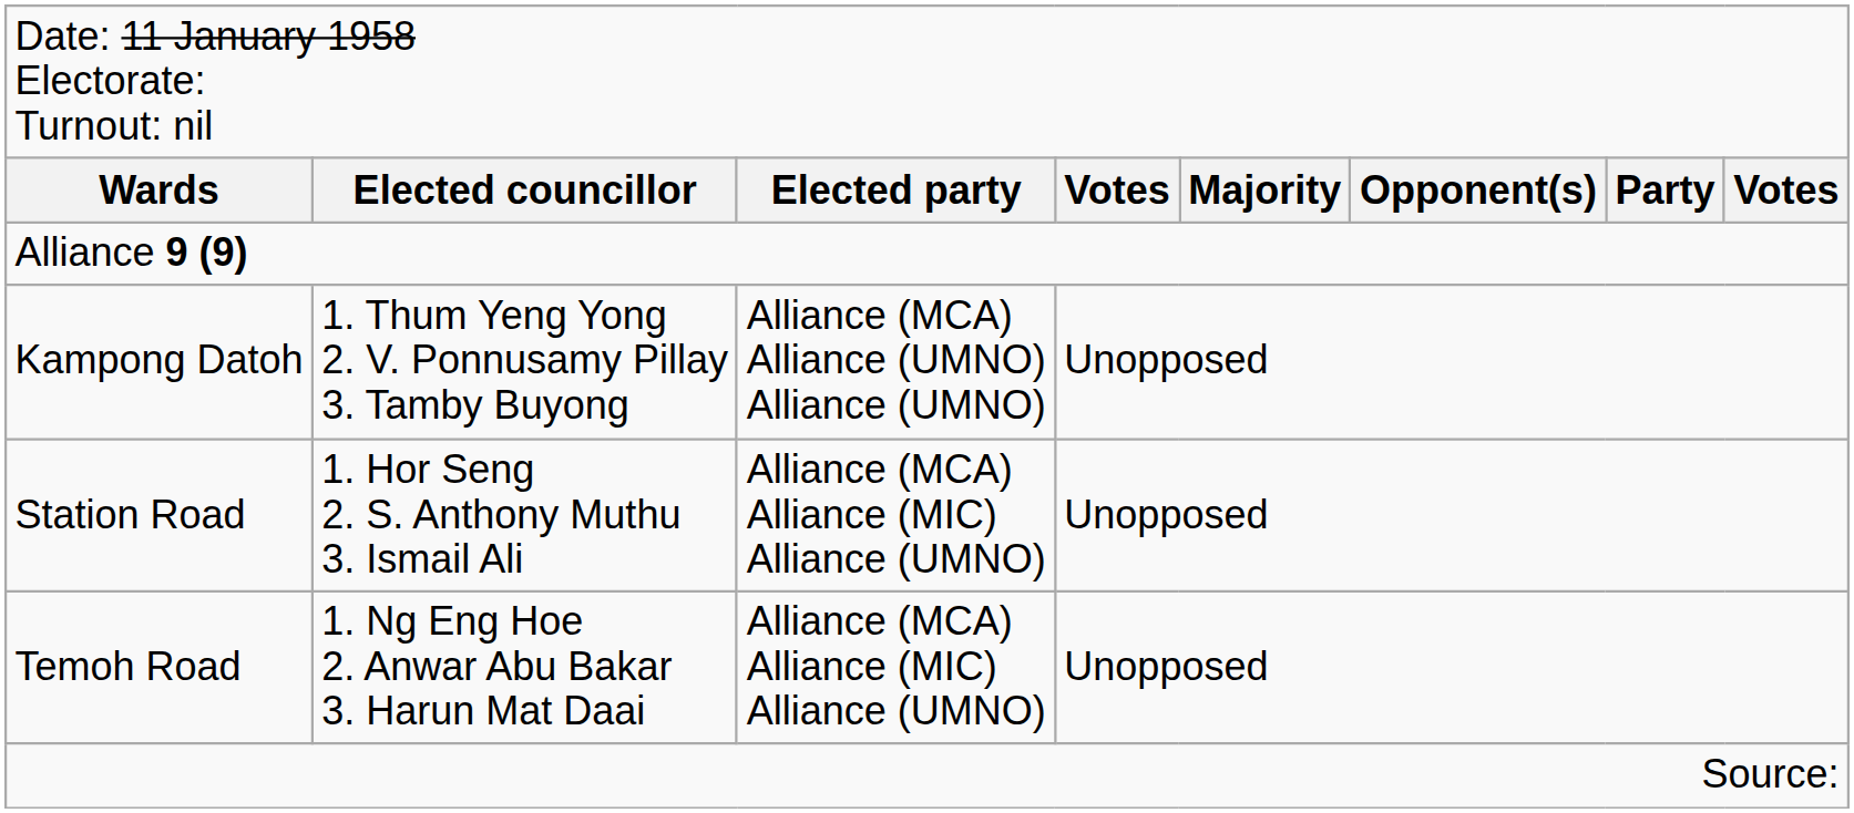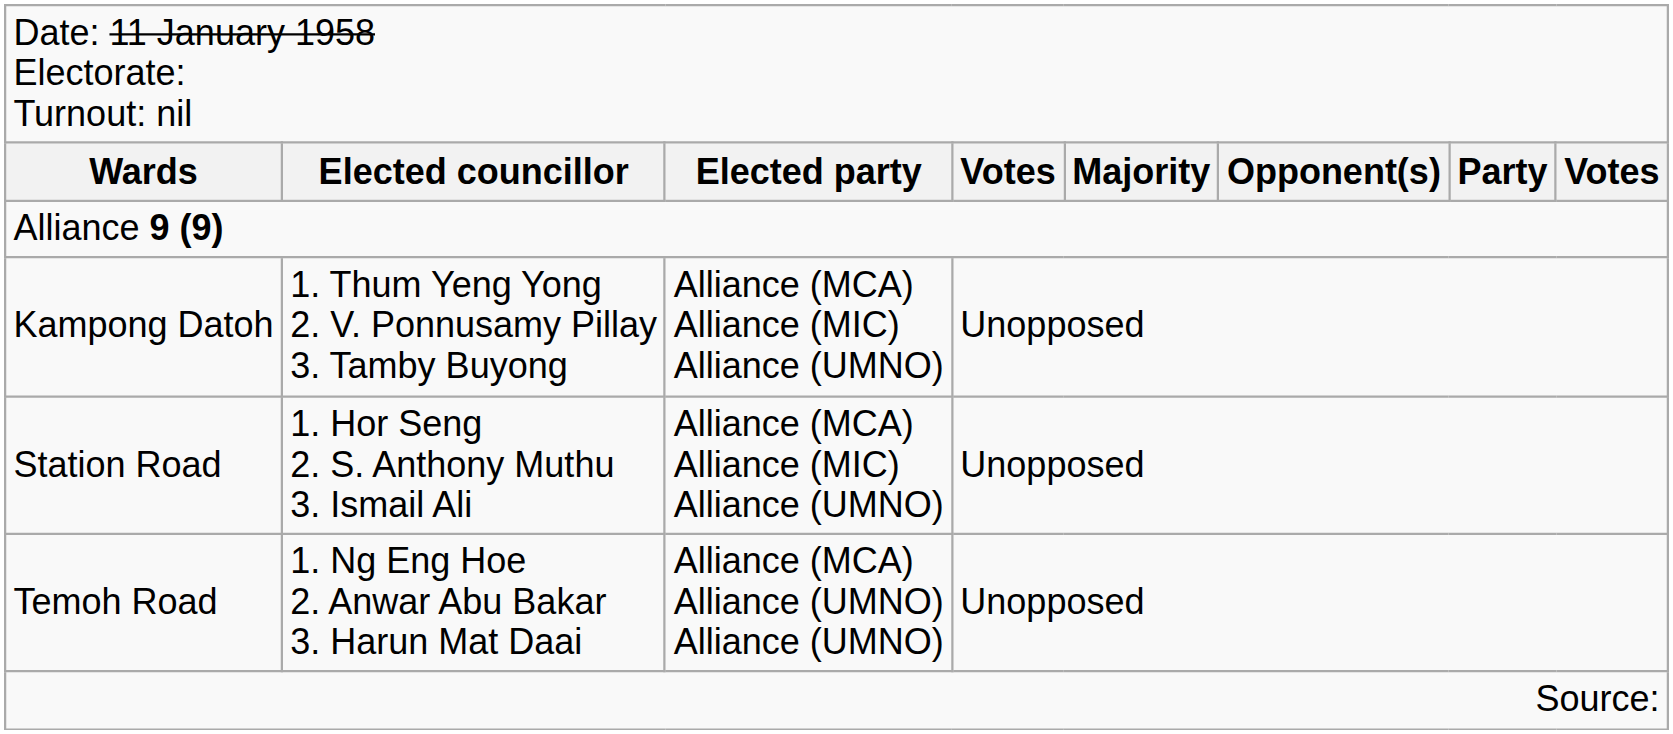Kampong Datoh | column 3: Alliance (MCA) Alliance (UMNO) Alliance (UMNO) -> Alliance (MCA) Alliance (MIC) Alliance (UMNO)
Temoh Road | column 3: Alliance (MCA) Alliance (MIC) Alliance (UMNO) -> Alliance (MCA) Alliance (UMNO) Alliance (UMNO)
